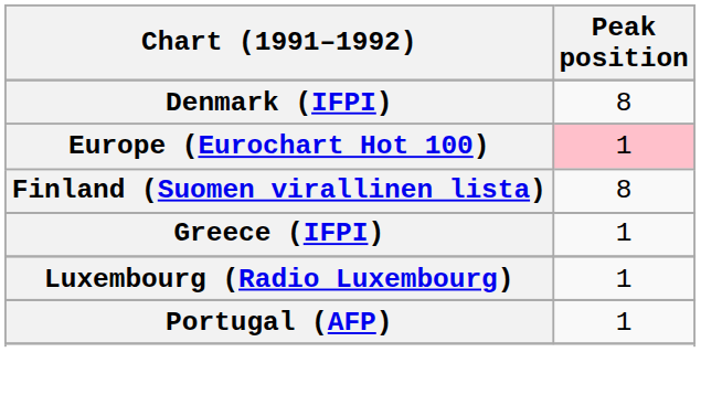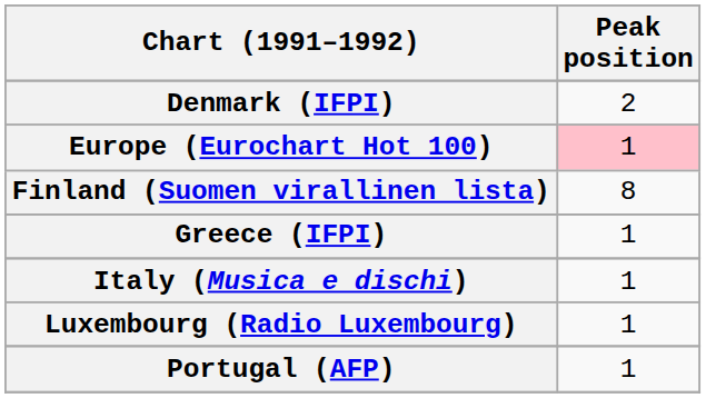Denmark (IFPI) | Peak position: 8 -> 2
+ row: Italy (Musica e dischi) | 1
